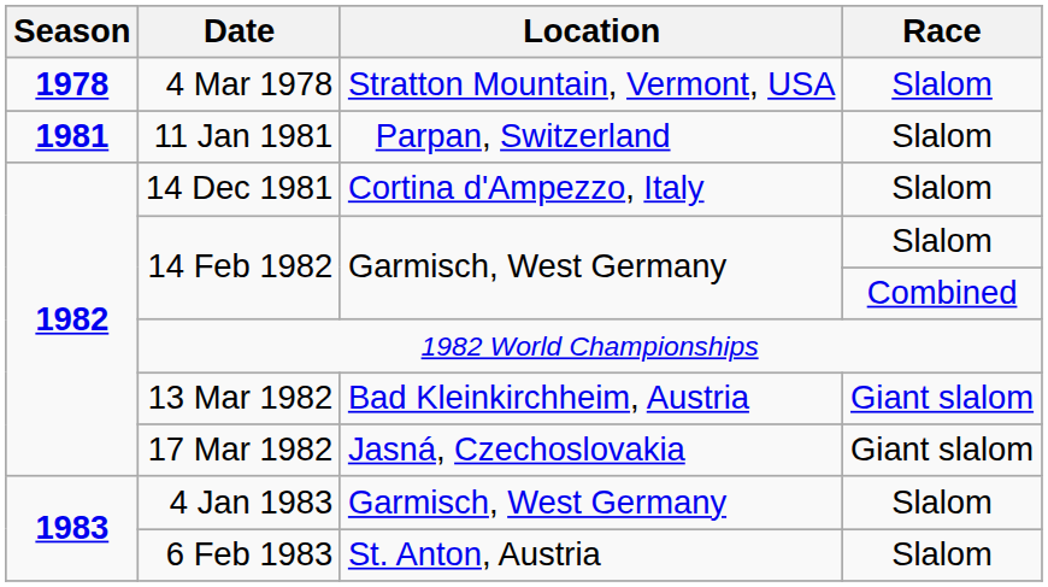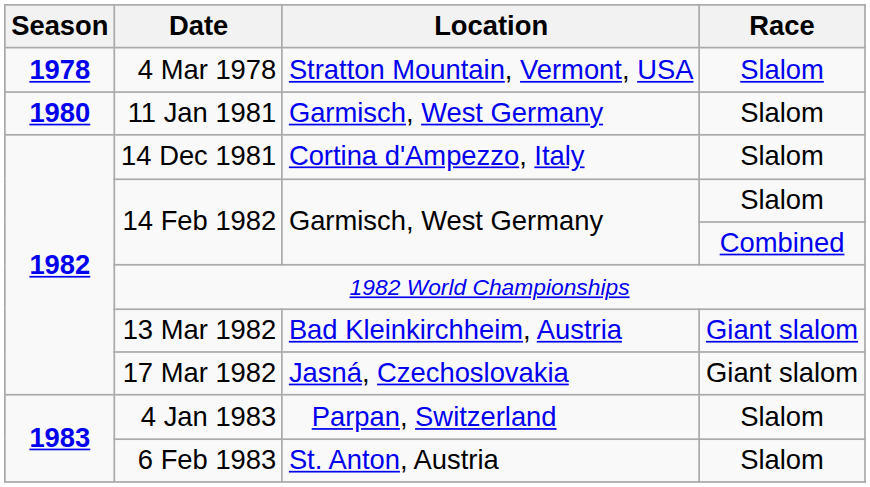11 Jan 1981 | Season: 1981 -> 1980
11 Jan 1981 | Location: Parpan, Switzerland -> Garmisch, West Germany
4 Jan 1983 | Location: Garmisch, West Germany -> Parpan, Switzerland
